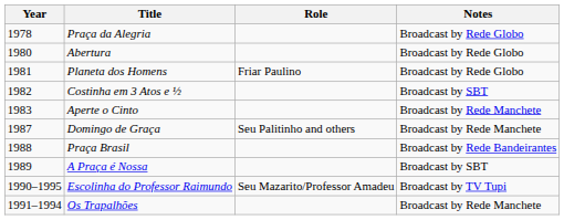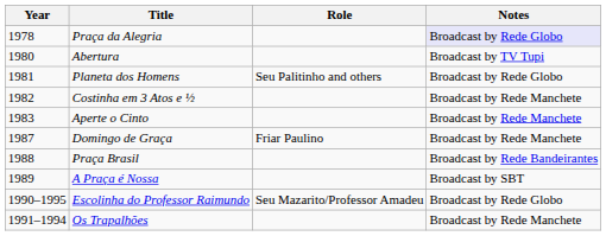Praça da Alegria | Notes: no background -> lavender background
Abertura | Notes: Broadcast by Rede Globo -> Broadcast by TV Tupi
Planeta dos Homens | Role: Friar Paulino -> Seu Palitinho and others
Costinha em 3 Atos e ½ | Notes: Broadcast by SBT -> Broadcast by Rede Manchete
Domingo de Graça | Role: Seu Palitinho and others -> Friar Paulino
Escolinha do Professor Raimundo | Notes: Broadcast by TV Tupi -> Broadcast by Rede Globo
